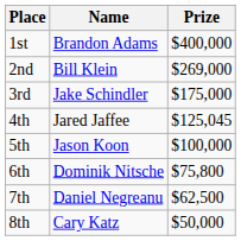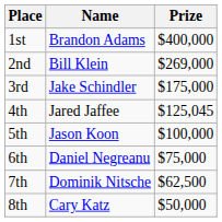6th | Name: Dominik Nitsche -> Daniel Negreanu
6th | Prize: $75,800 -> $75,000
7th | Name: Daniel Negreanu -> Dominik Nitsche
